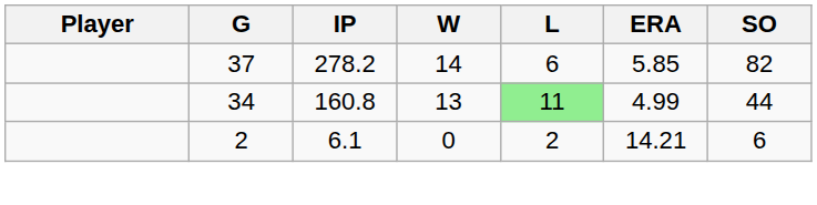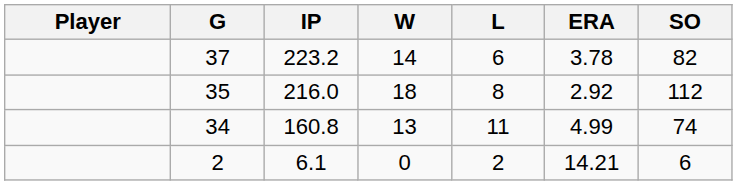37 | IP: 278.2 -> 223.2
37 | ERA: 5.85 -> 3.78
+ row: 35 | 216.0 | 18 | 8 | 2.92 | 112
34 | L: lightgreen background -> no background
34 | SO: 44 -> 74
